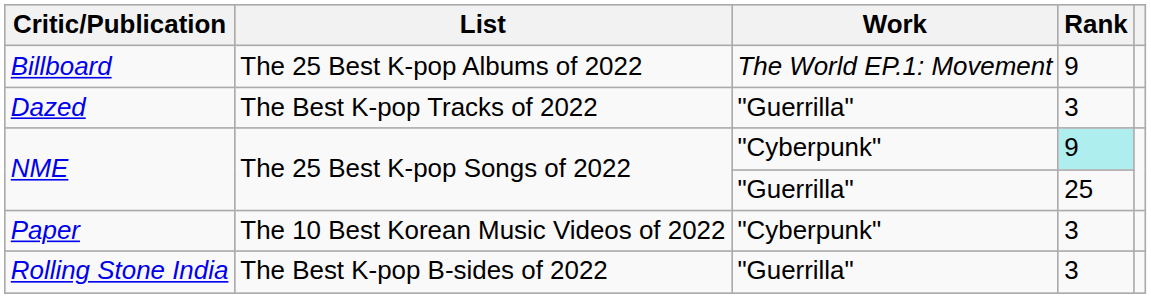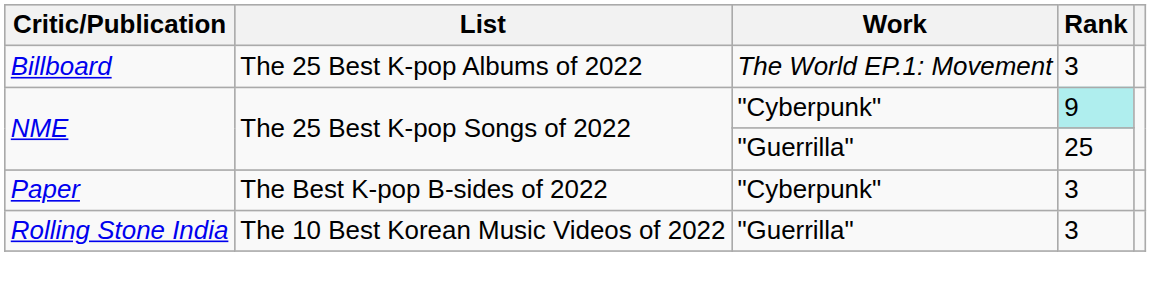Billboard | Rank: 9 -> 3
- row: Dazed | The Best K-pop Tracks of 2022 | "Guerrilla" | 3
Paper | List: The 10 Best Korean Music Videos of 2022 -> The Best K-pop B-sides of 2022
Rolling Stone India | List: The Best K-pop B-sides of 2022 -> The 10 Best Korean Music Videos of 2022
